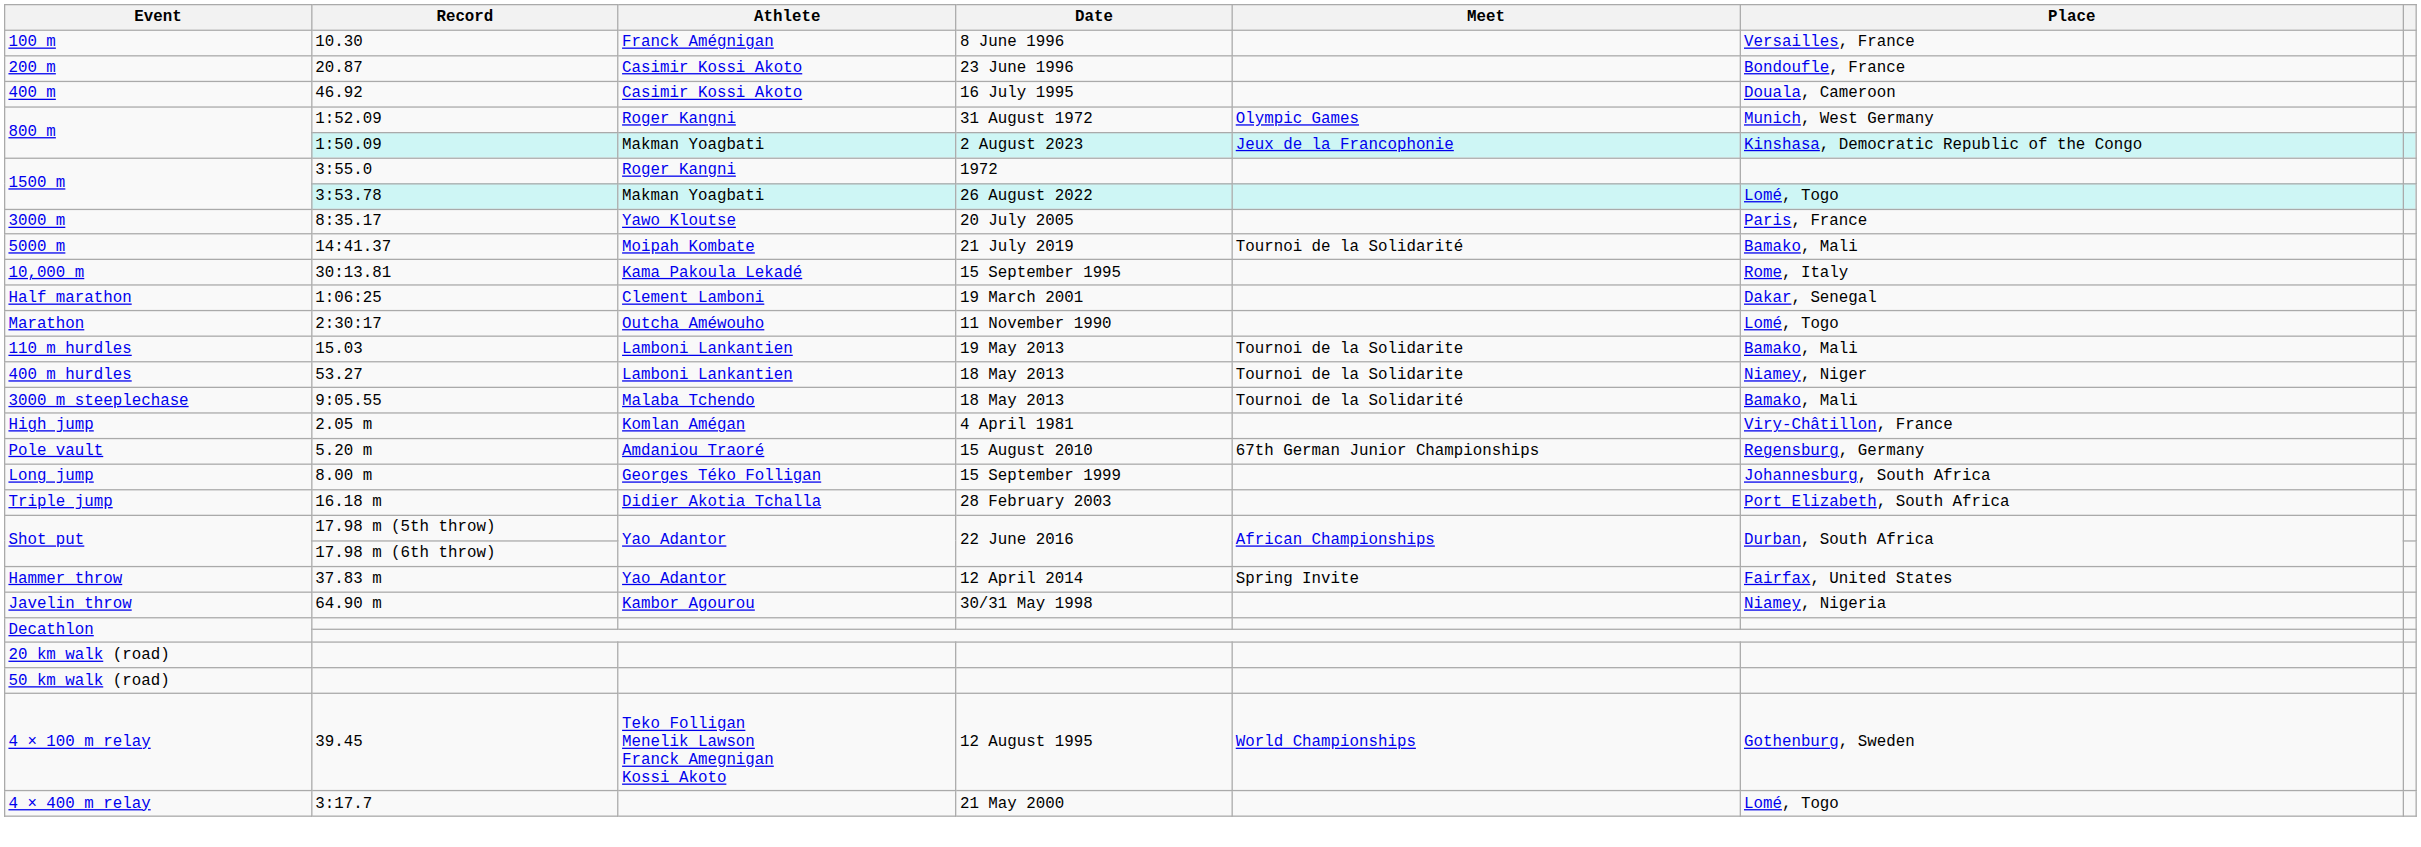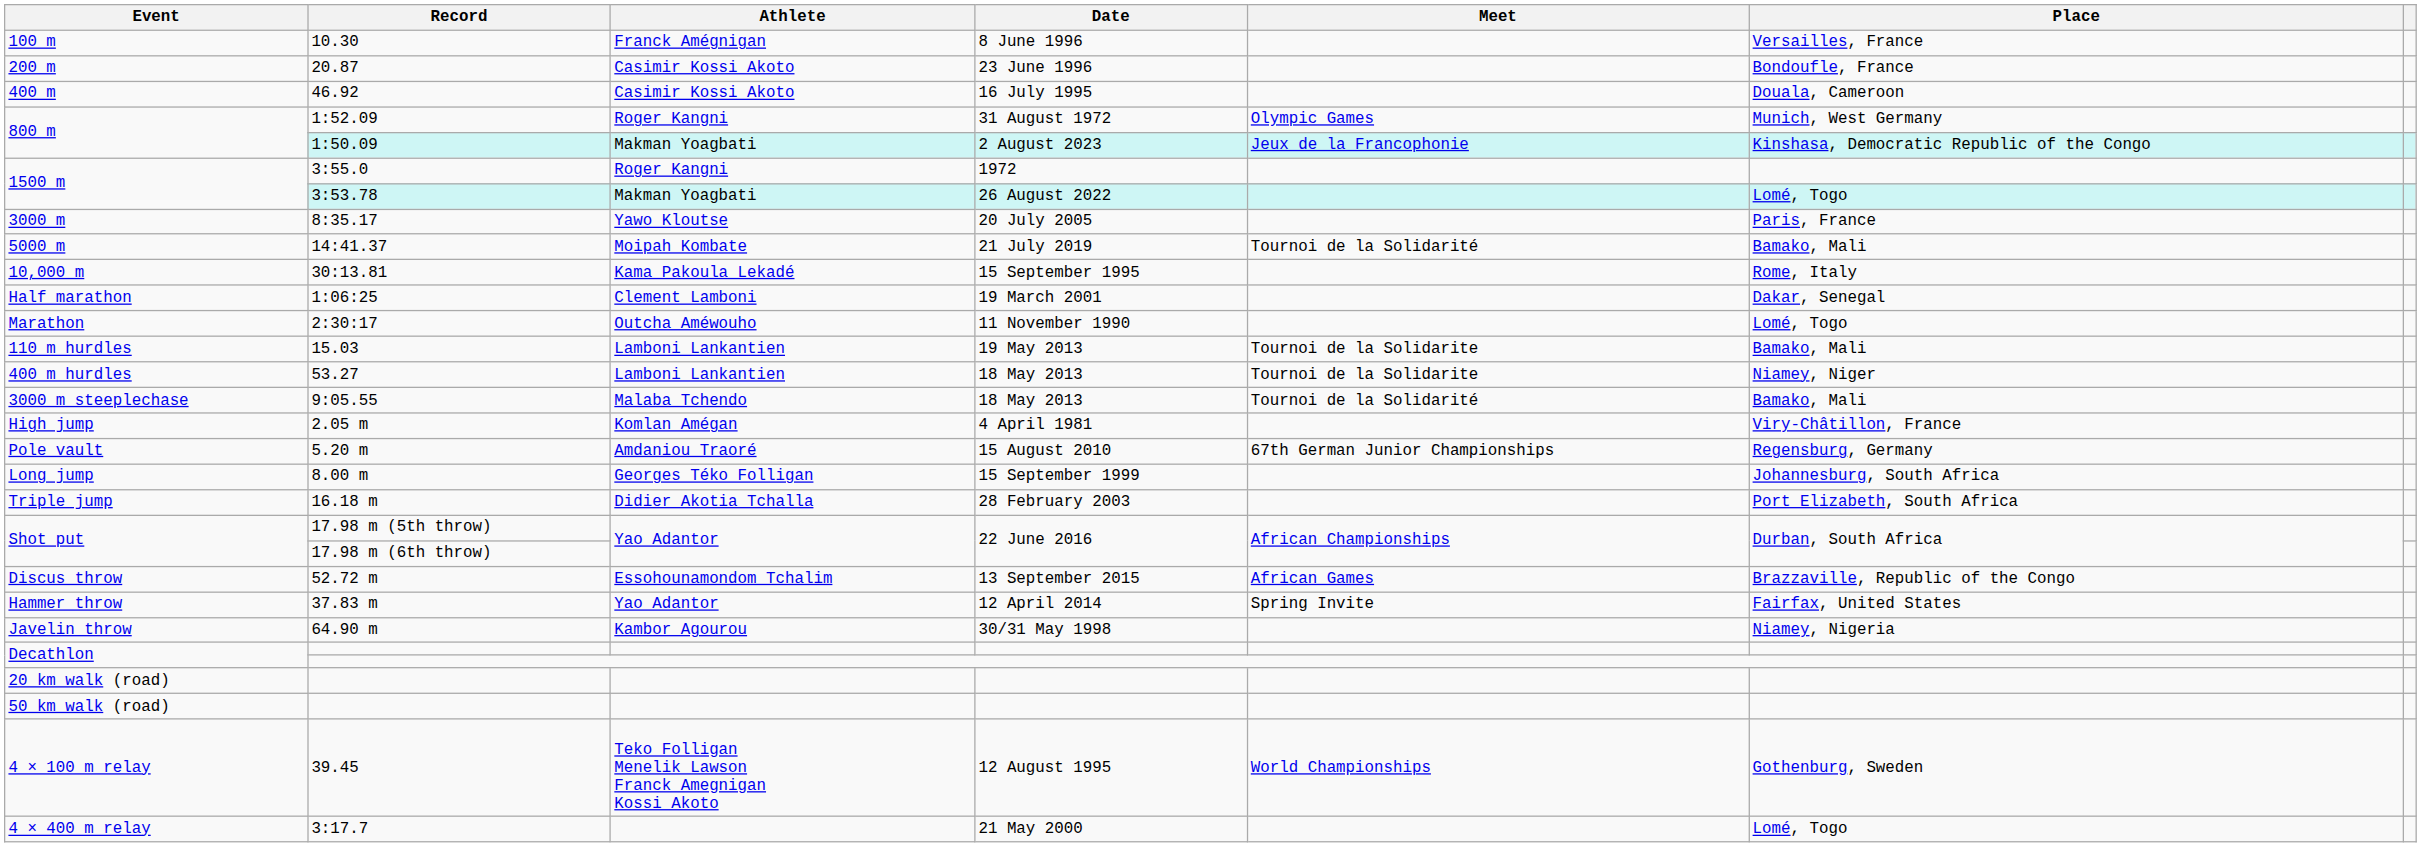+ row: Discus throw | 52.72 m | Essohounamondom Tchalim | 13 September 2015 | African Games | Brazzaville, Republic of the Congo
